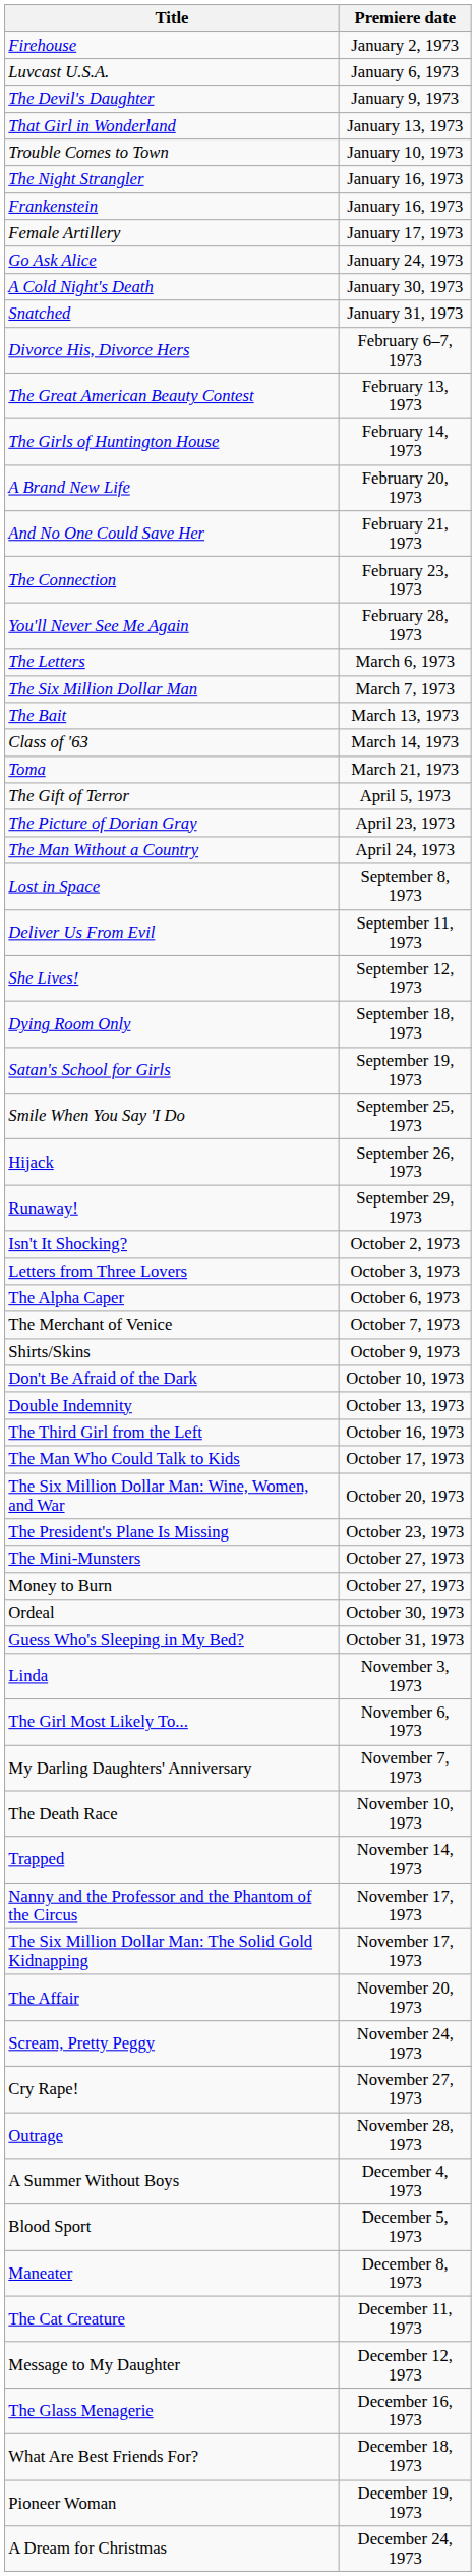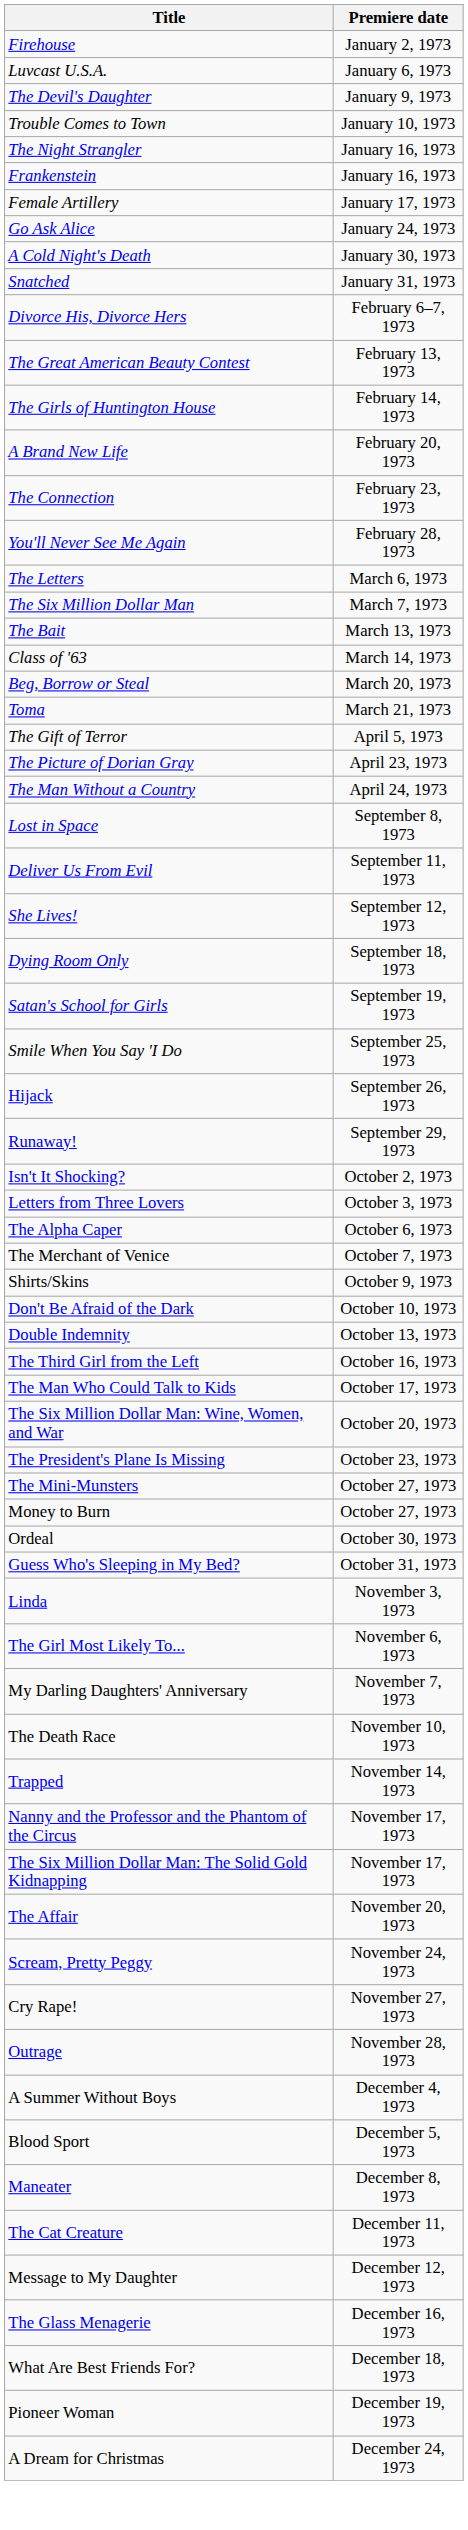- row: That Girl in Wonderland | January 13, 1973
- row: And No One Could Save Her | February 21, 1973
+ row: Beg, Borrow or Steal | March 20, 1973
